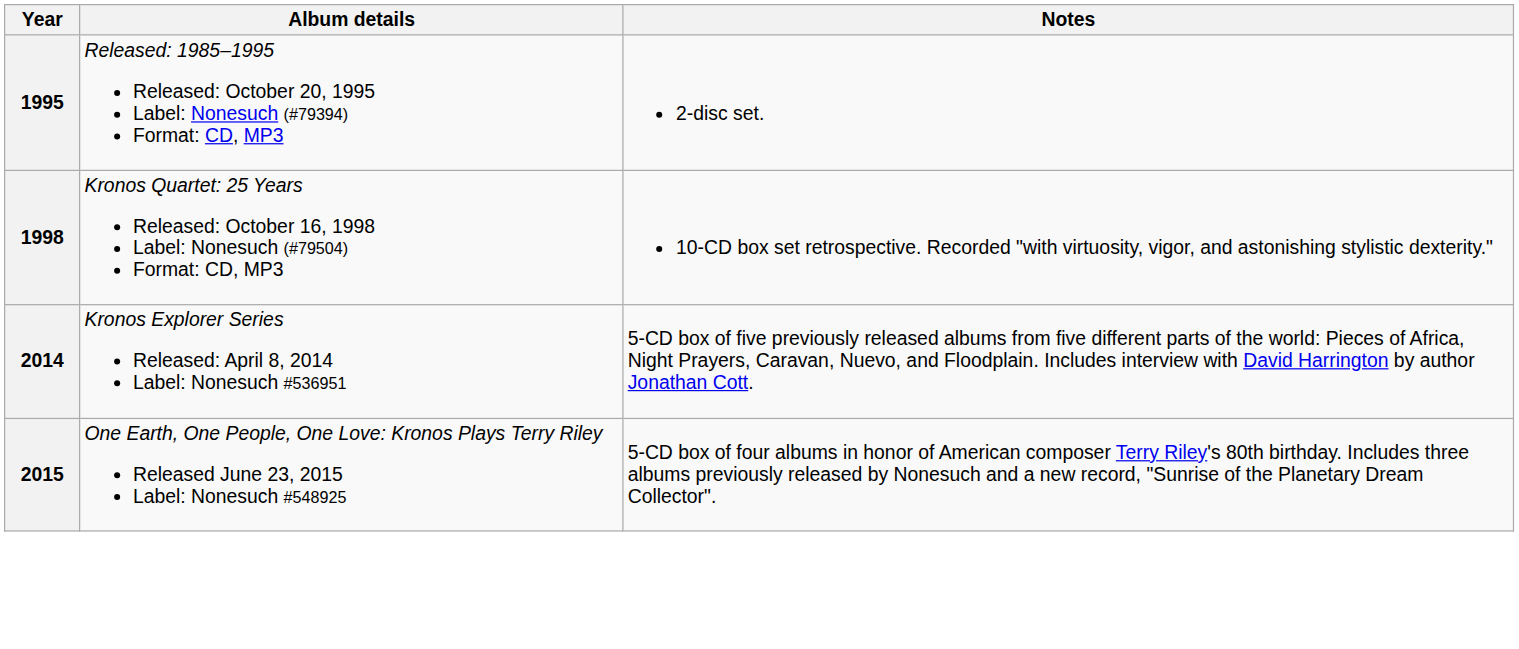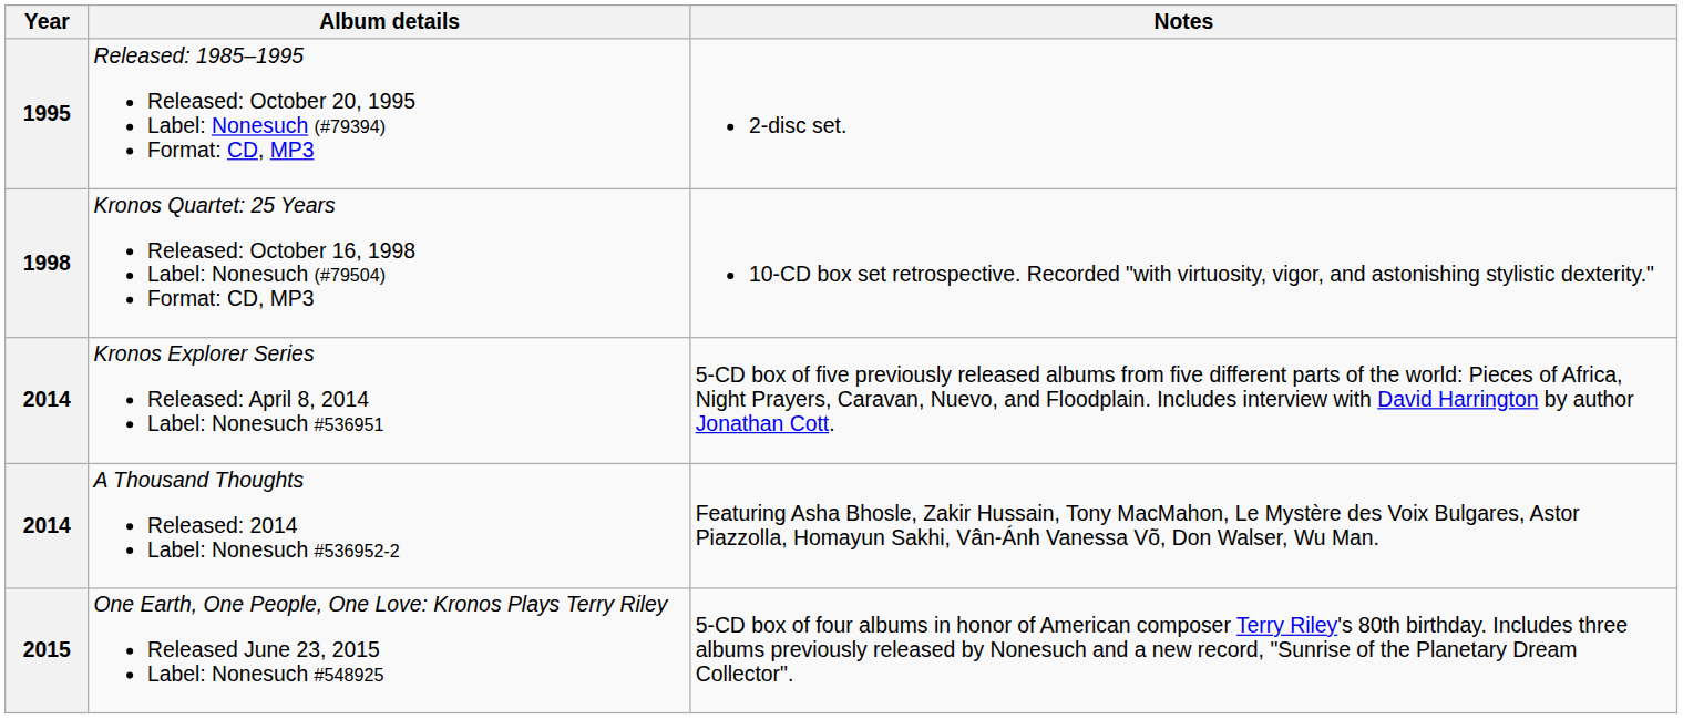+ row: 2014 | A Thousand Thoughts Released: 2014 Label: Nonesuch #536952-2 | Featuring Asha Bhosle, Zakir Hussain, Tony MacMahon, Le Mystère des Voix Bulgares, Astor Piazzolla, Homayun Sakhi, Vân-Ánh Vanessa Võ, Don Walser, Wu Man.
